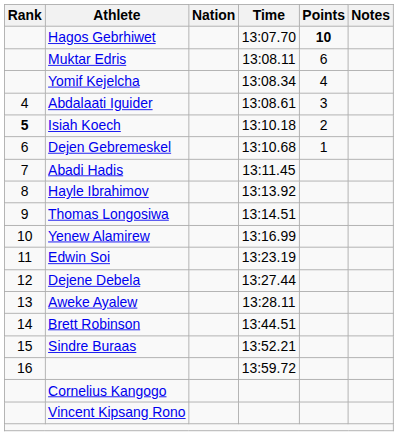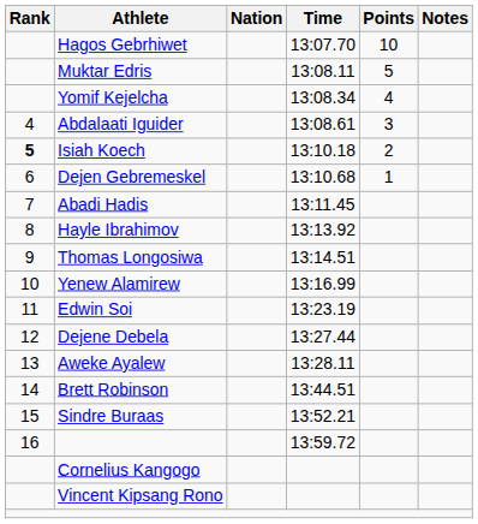Hagos Gebrhiwet | Points: bold -> normal
Muktar Edris | Points: 6 -> 5
